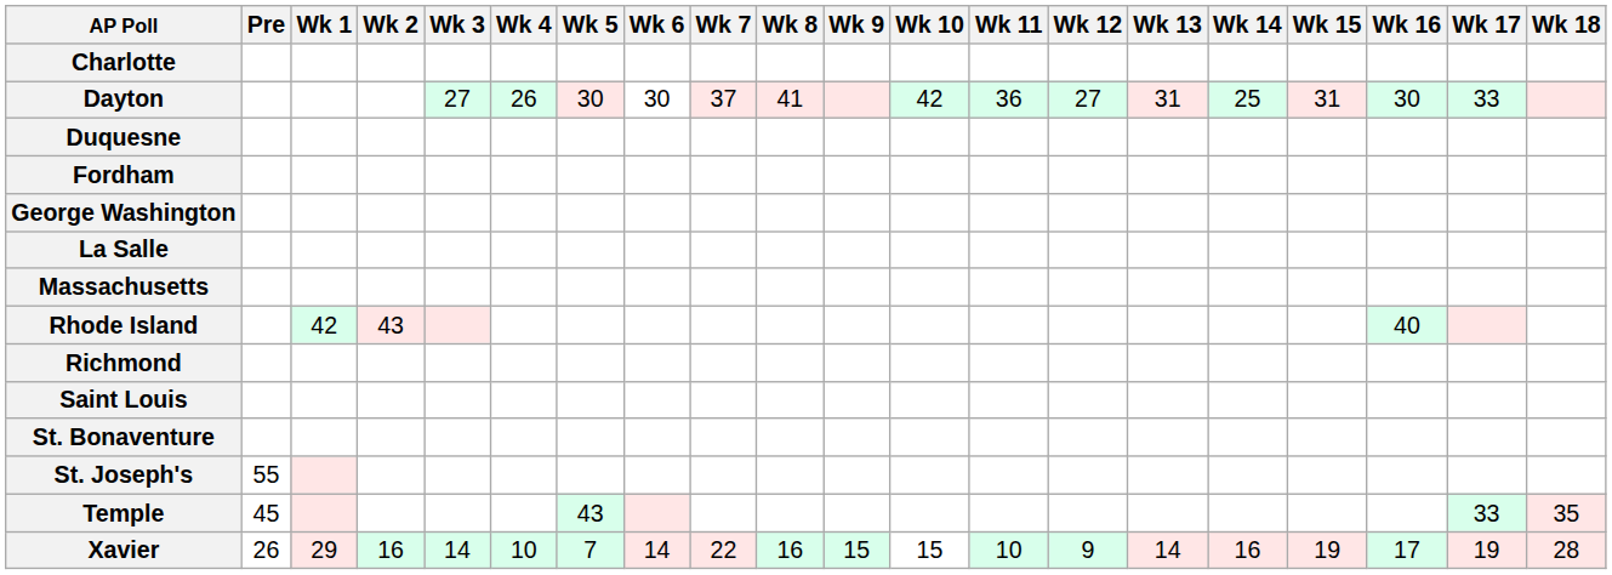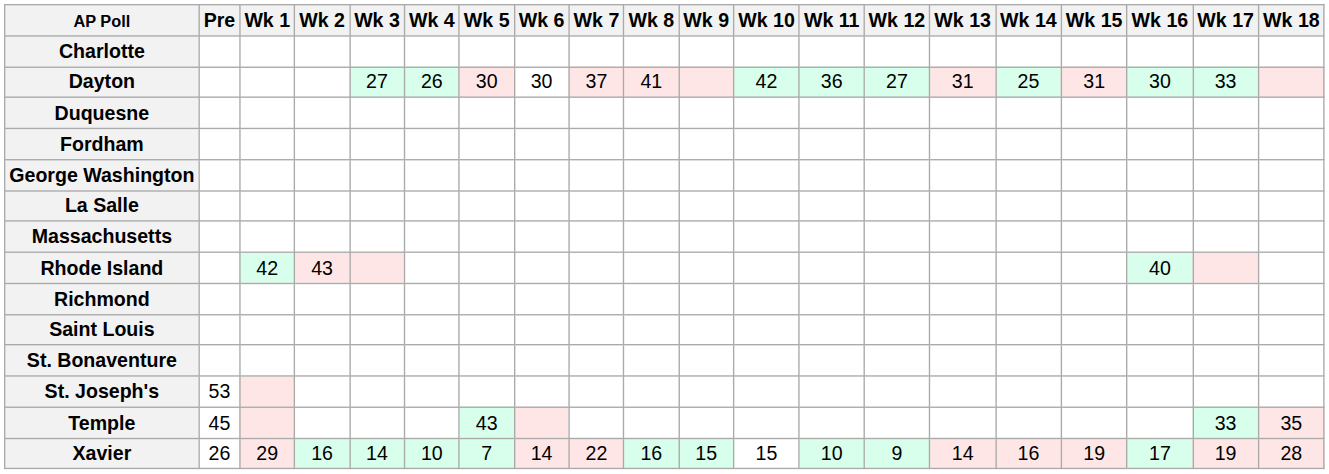St. Joseph's | Pre: 55 -> 53
